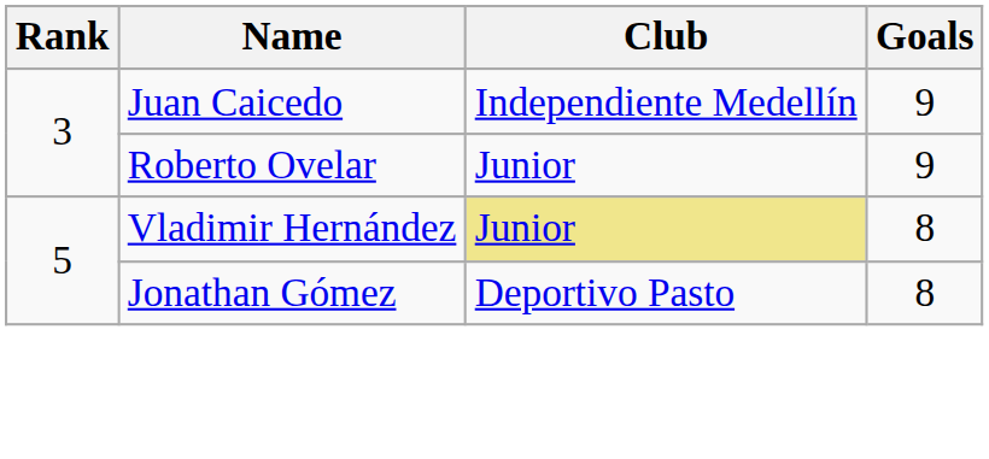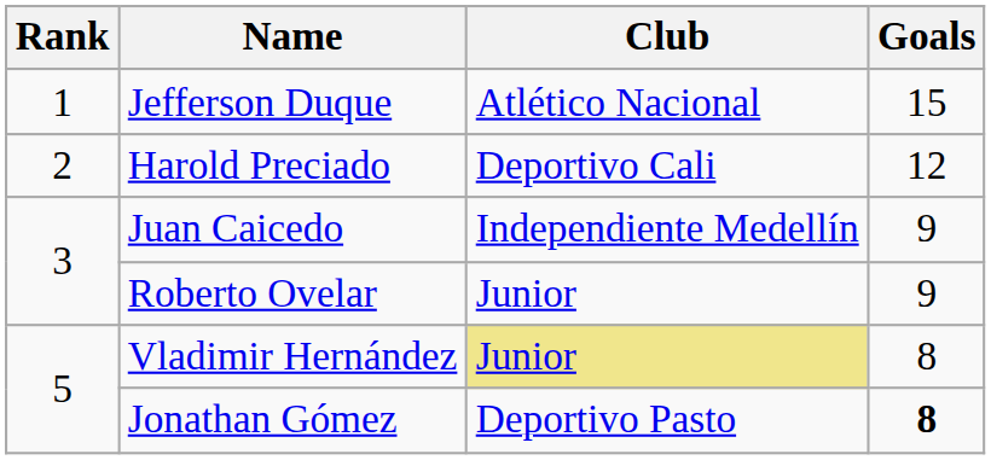+ row: 1 | Jefferson Duque | Atlético Nacional | 15
+ row: 2 | Harold Preciado | Deportivo Cali | 12
Jonathan Gómez | Goals: normal -> bold
